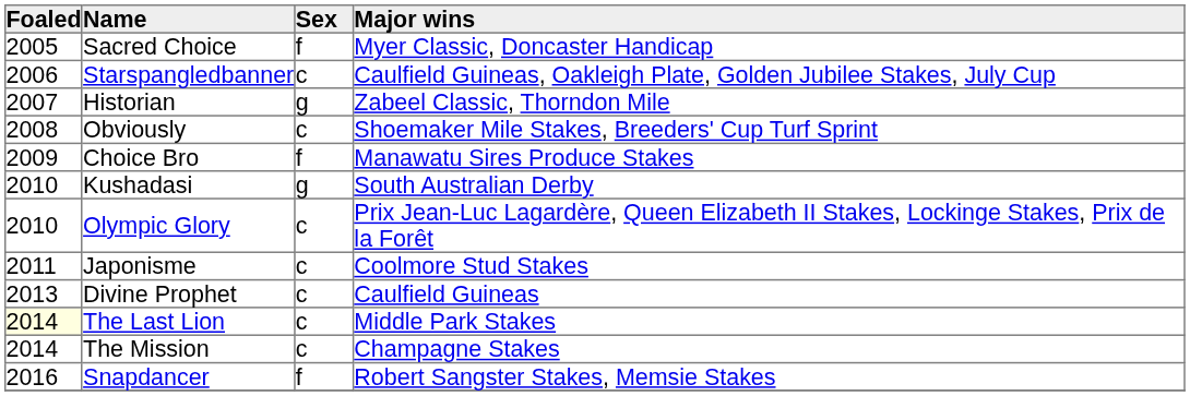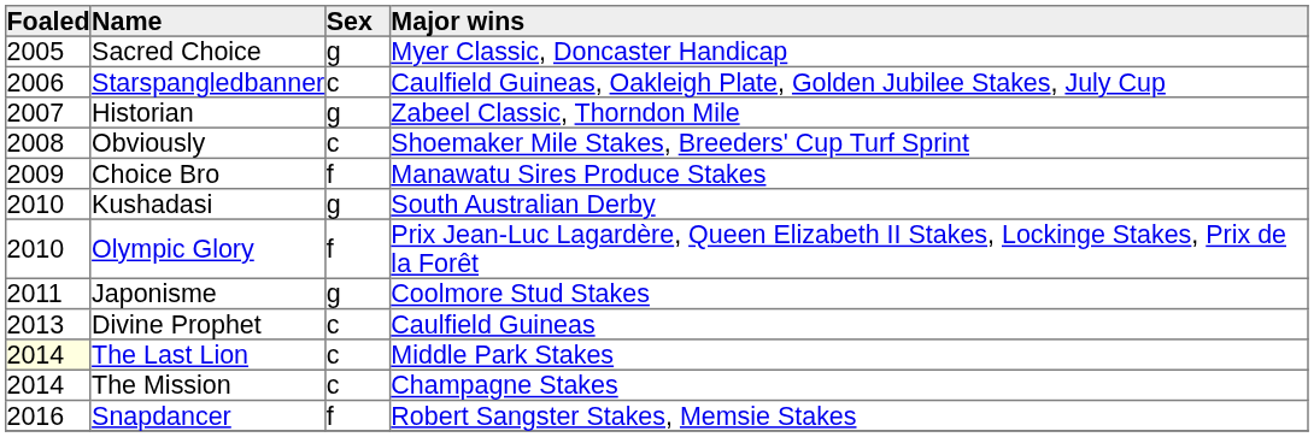Sacred Choice | Sex: f -> g
Olympic Glory | Sex: c -> f
Japonisme | Sex: c -> g
